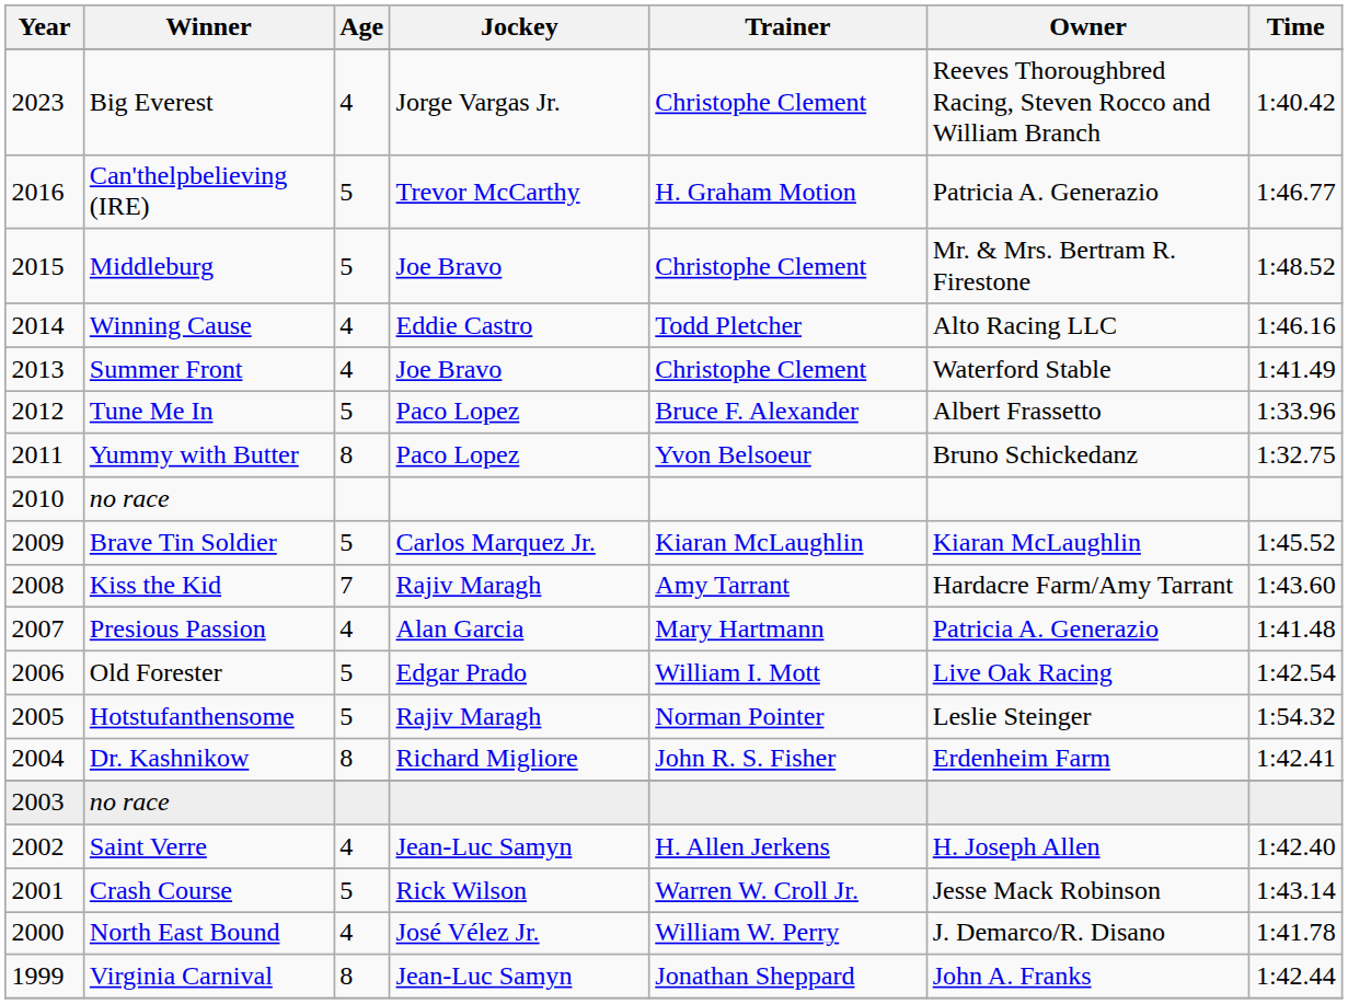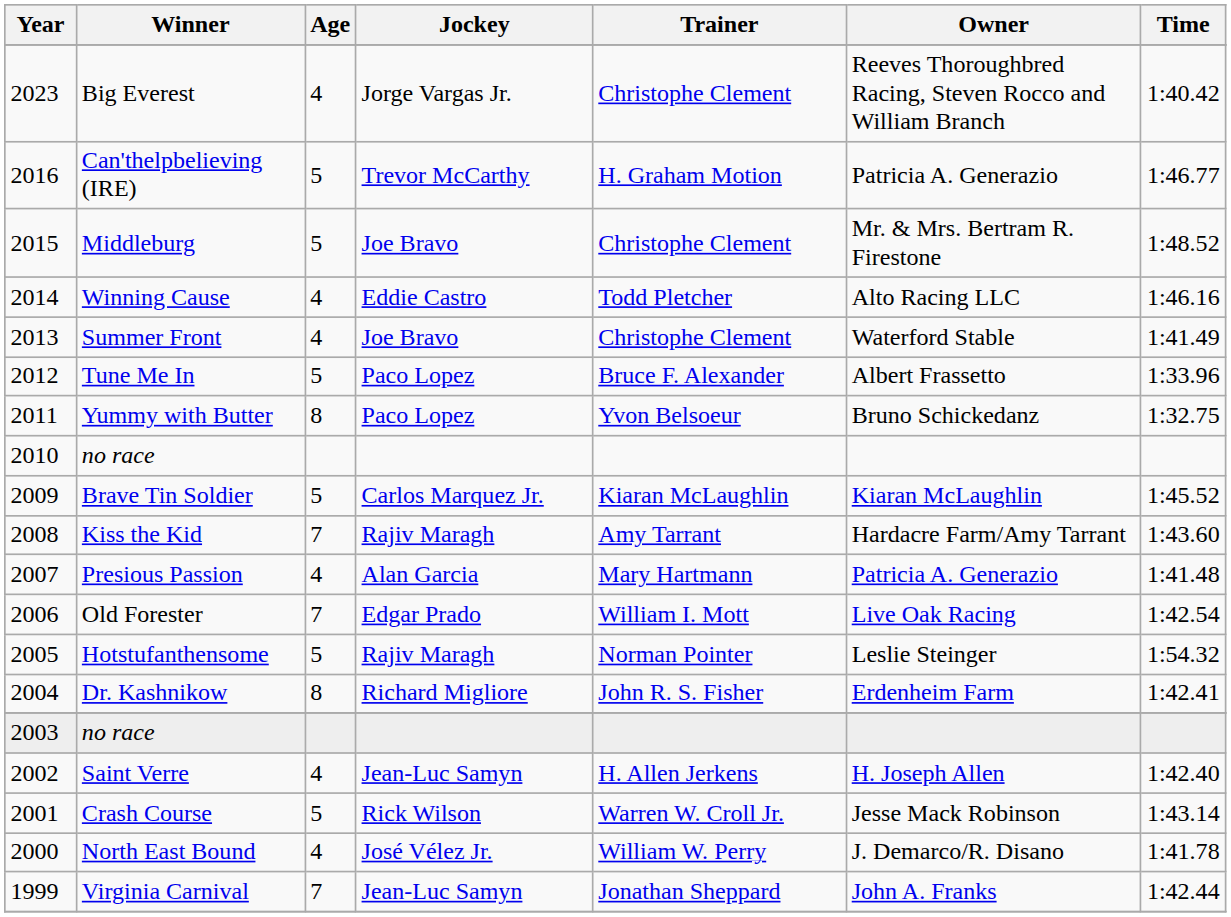Old Forester | Age: 5 -> 7
Virginia Carnival | Age: 8 -> 7
